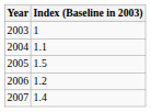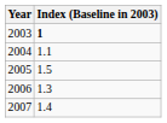2003 | Index (Baseline in 2003): normal -> bold
2006 | Index (Baseline in 2003): 1.2 -> 1.3
